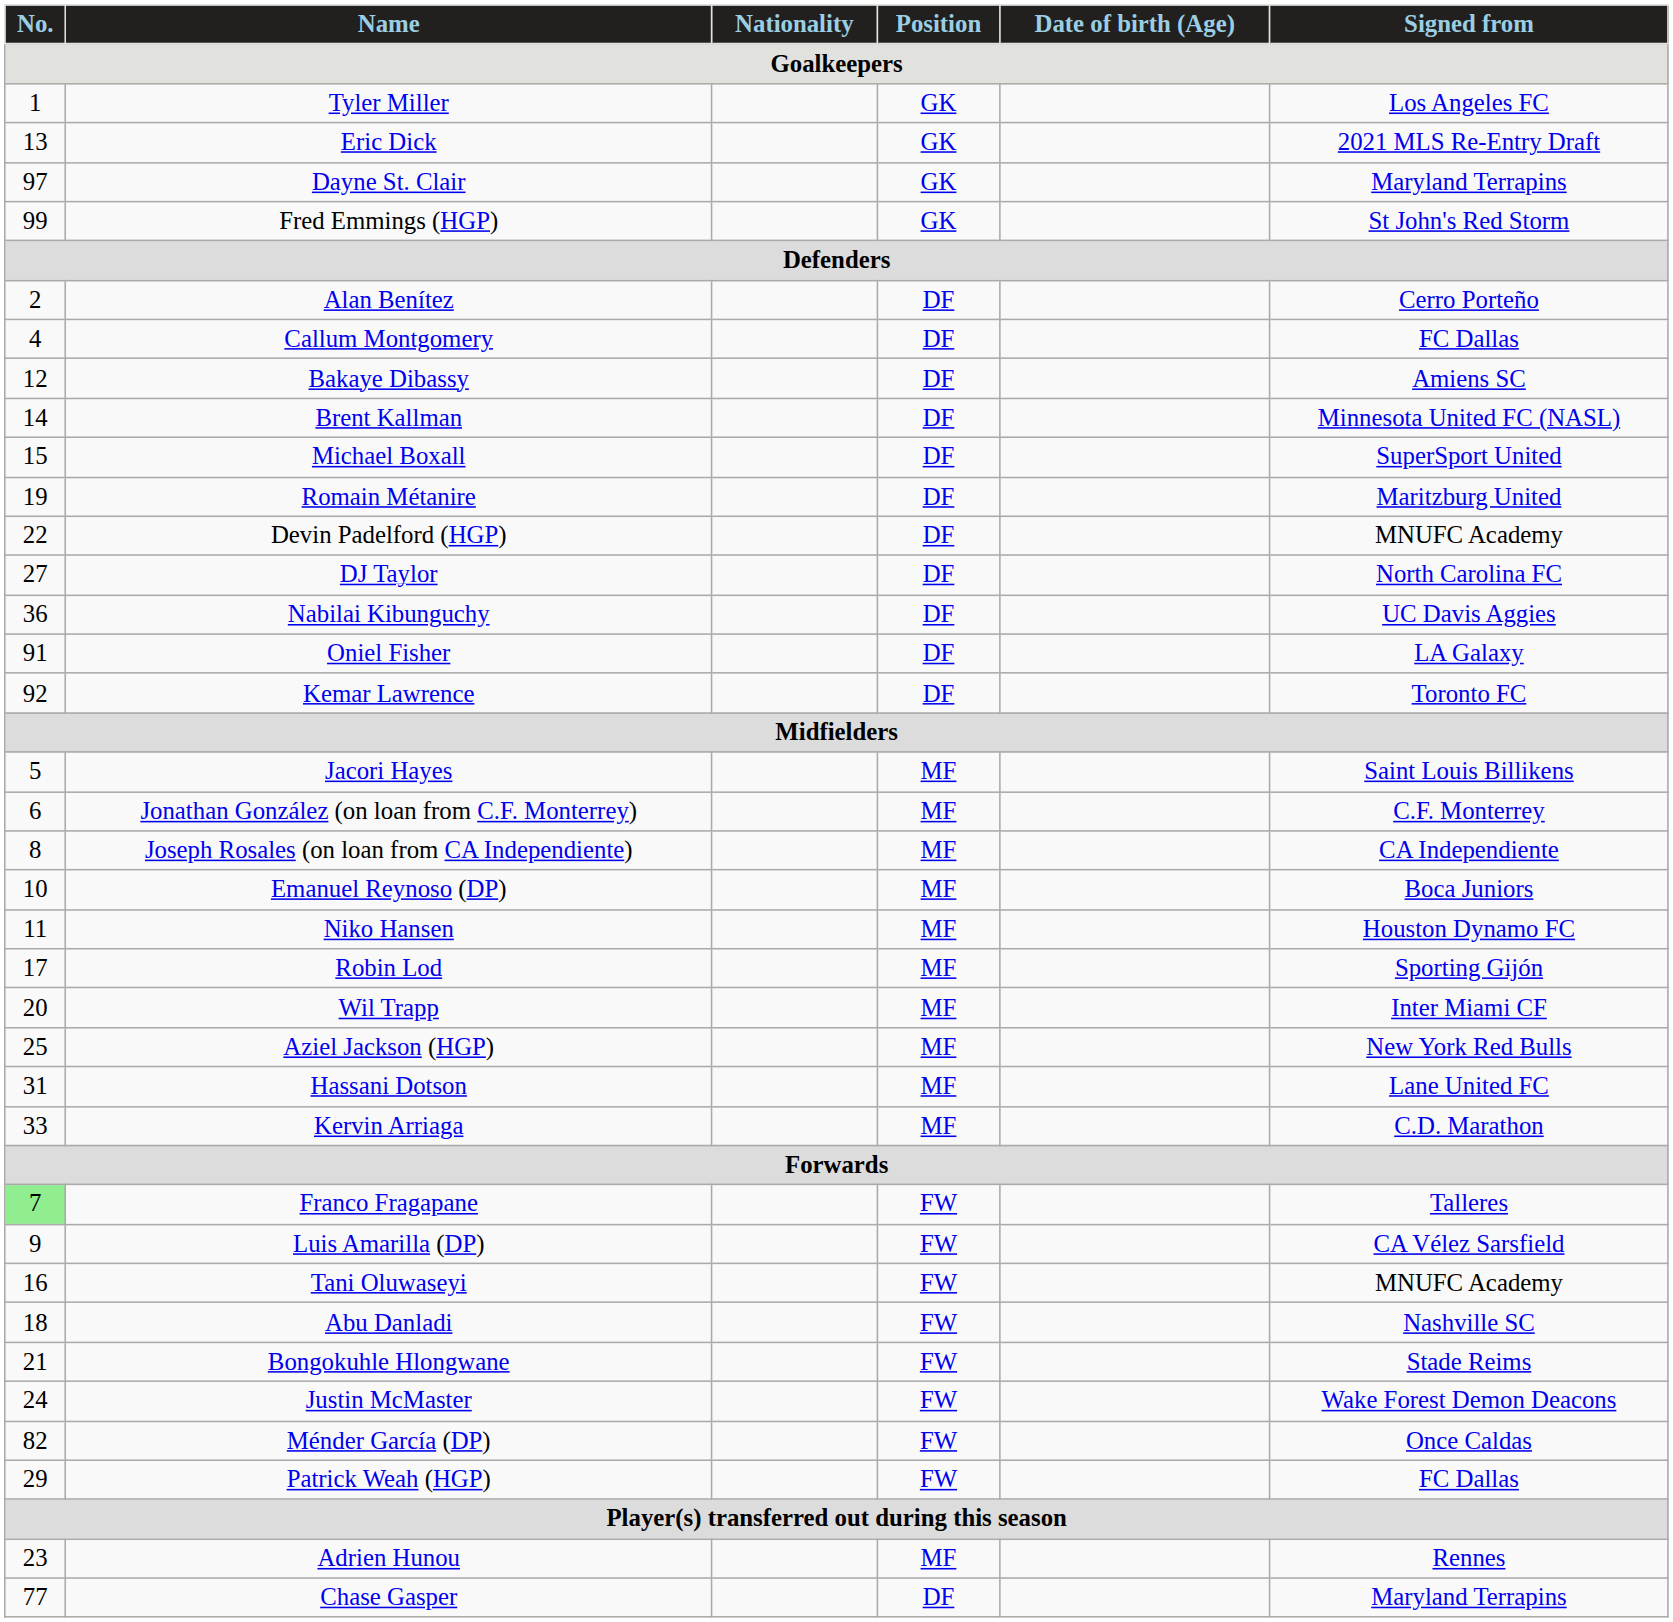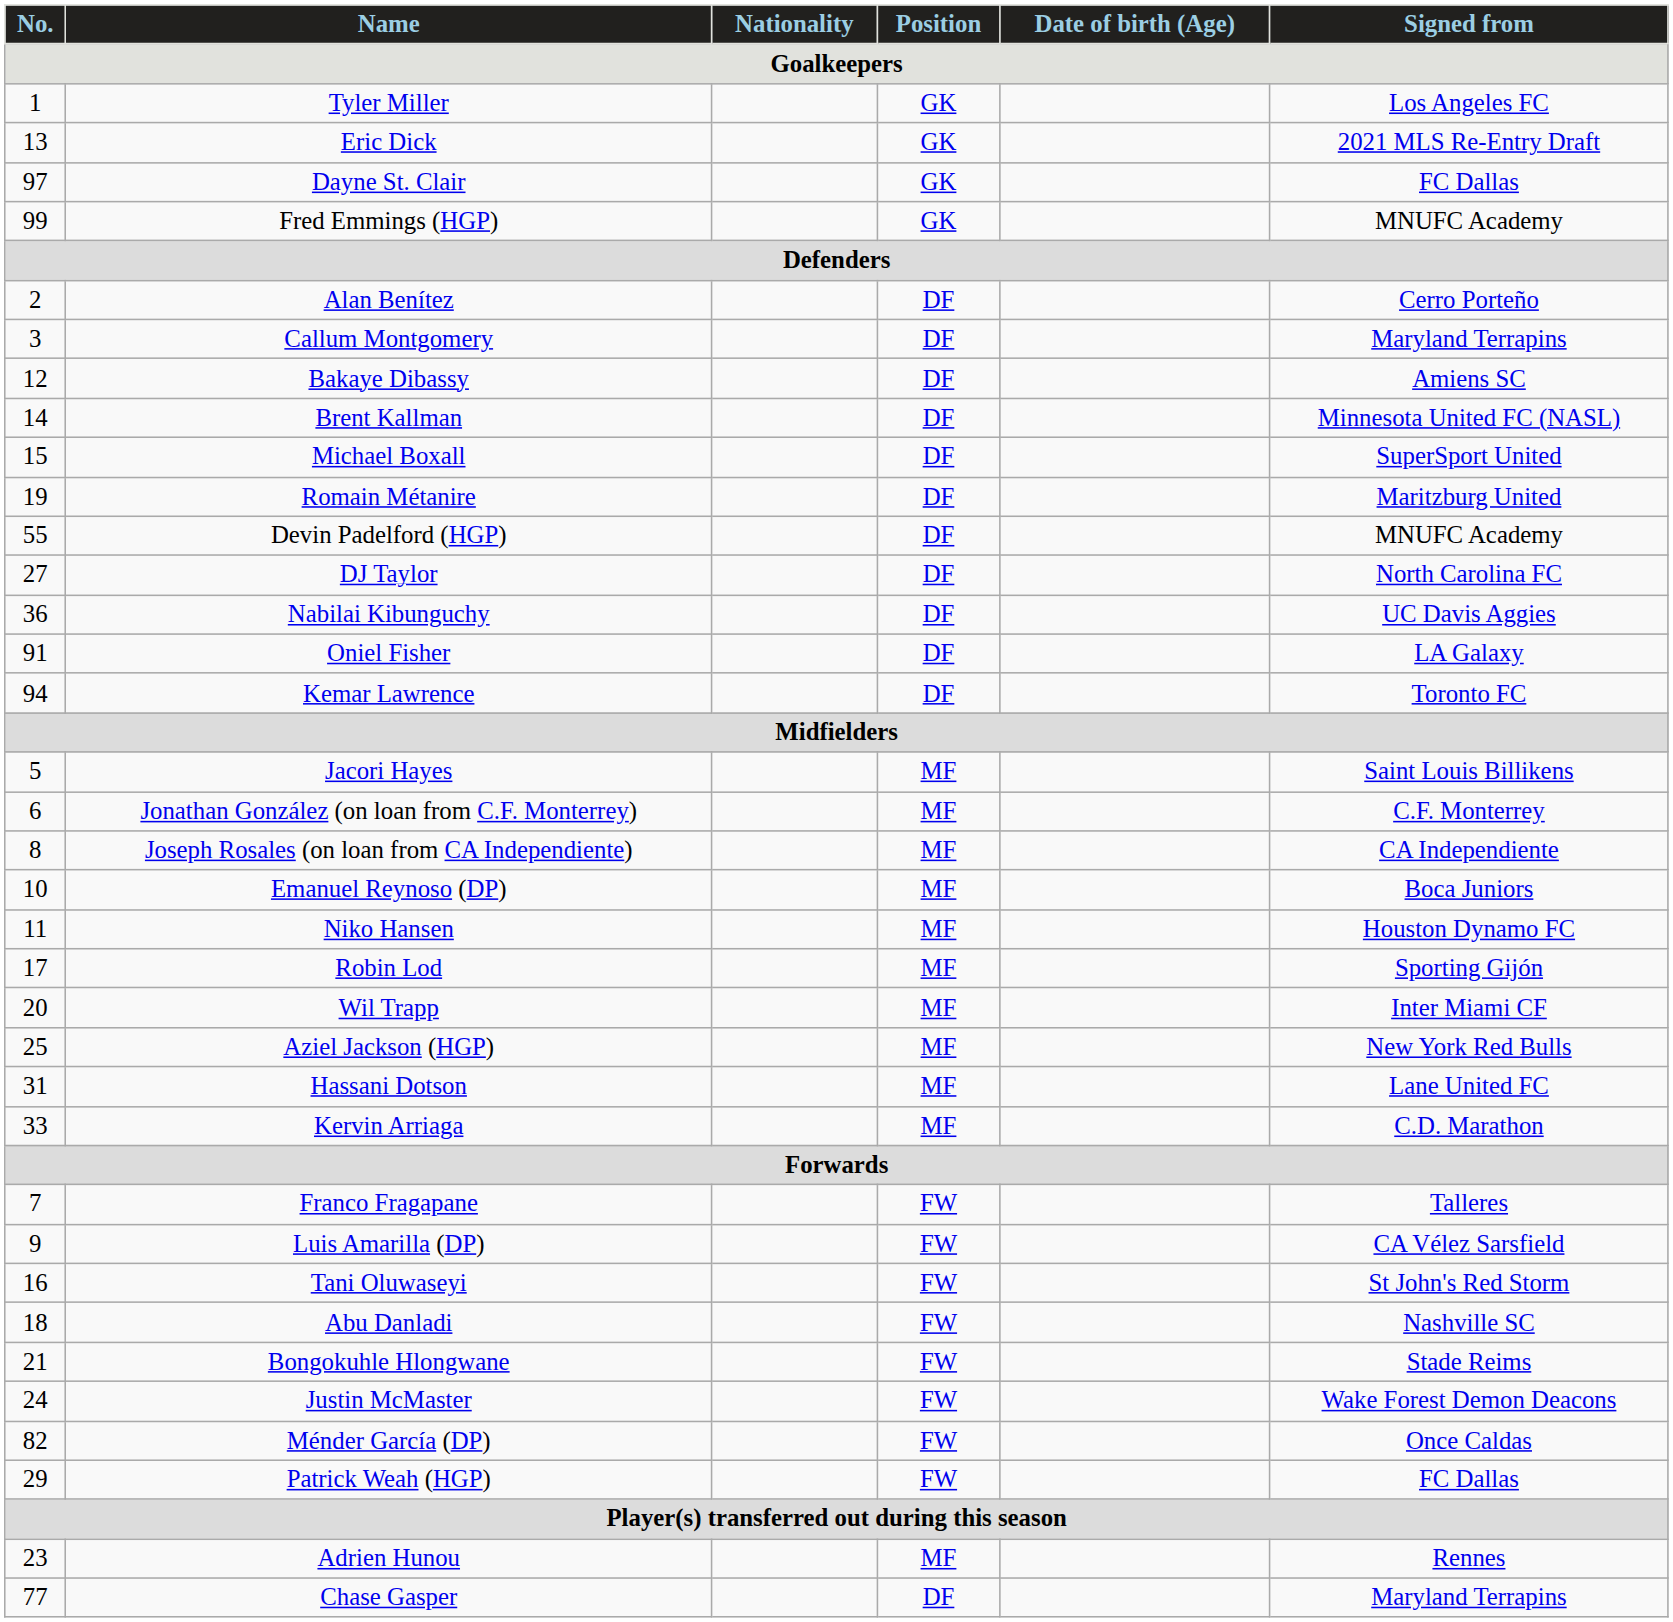Dayne St. Clair | Signed from / Goalkeepers: Maryland Terrapins -> FC Dallas
Fred Emmings (HGP) | Signed from / Goalkeepers: St John's Red Storm -> MNUFC Academy
Callum Montgomery | No. / Goalkeepers: 4 -> 3
Callum Montgomery | Signed from / Goalkeepers: FC Dallas -> Maryland Terrapins
Devin Padelford (HGP) | No. / Goalkeepers: 22 -> 55
Kemar Lawrence | No. / Goalkeepers: 92 -> 94
Franco Fragapane | No. / Goalkeepers: lightgreen background -> no background
Tani Oluwaseyi | Signed from / Goalkeepers: MNUFC Academy -> St John's Red Storm
